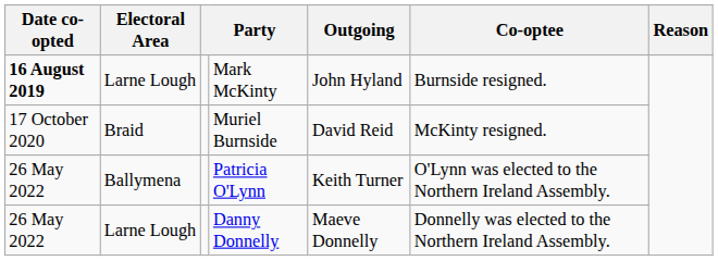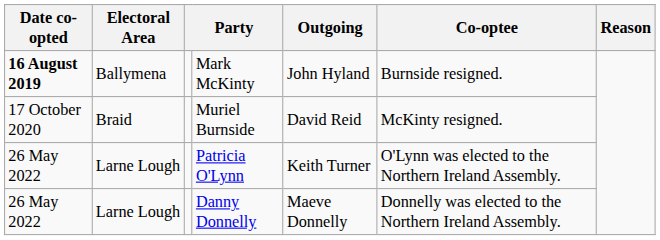Mark McKinty | Electoral Area: Larne Lough -> Ballymena
Patricia O'Lynn | Electoral Area: Ballymena -> Larne Lough
